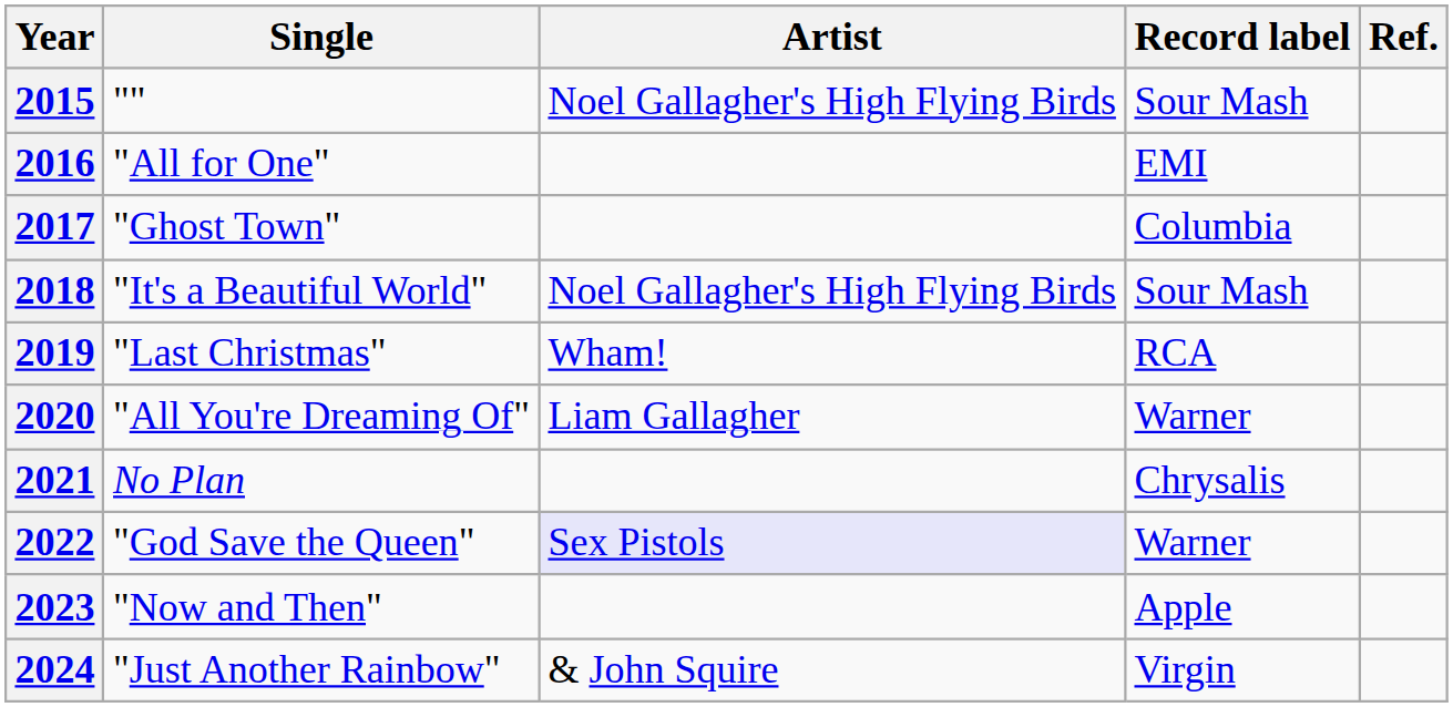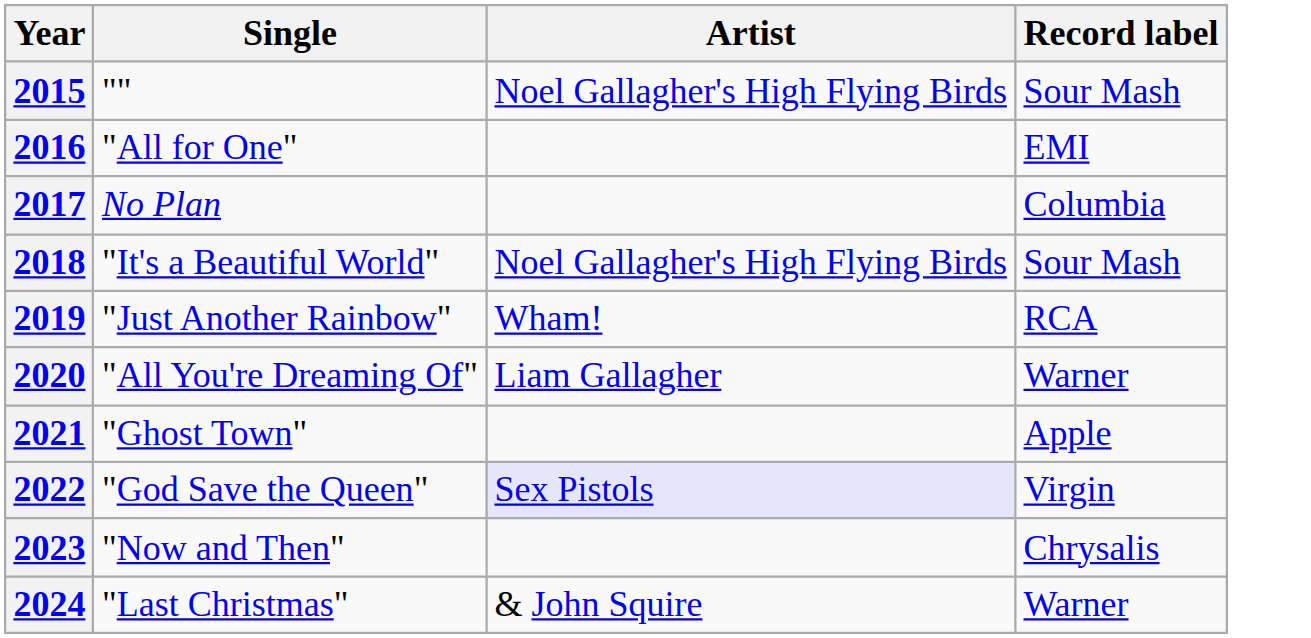- column: Ref.
2017 | Single: "Ghost Town" -> No Plan
2019 | Single: "Last Christmas" -> "Just Another Rainbow"
2021 | Single: No Plan -> "Ghost Town"
2021 | Record label: Chrysalis -> Apple
2022 | Record label: Warner -> Virgin
2023 | Record label: Apple -> Chrysalis
2024 | Single: "Just Another Rainbow" -> "Last Christmas"
2024 | Record label: Virgin -> Warner
